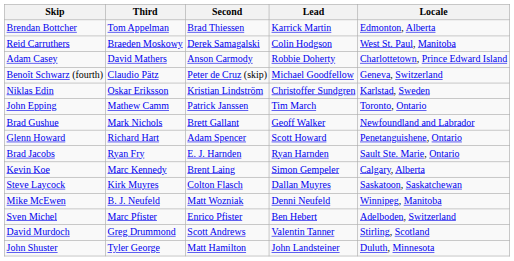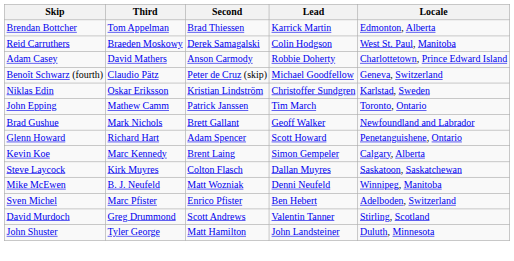- row: Brad Jacobs | Ryan Fry | E. J. Harnden | Ryan Harnden | Sault Ste. Marie, Ontario
